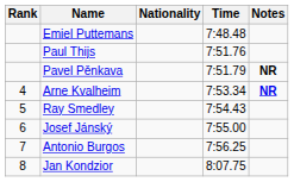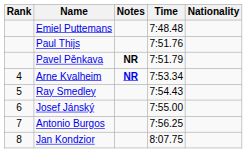columns swapped: Nationality <-> Notes
